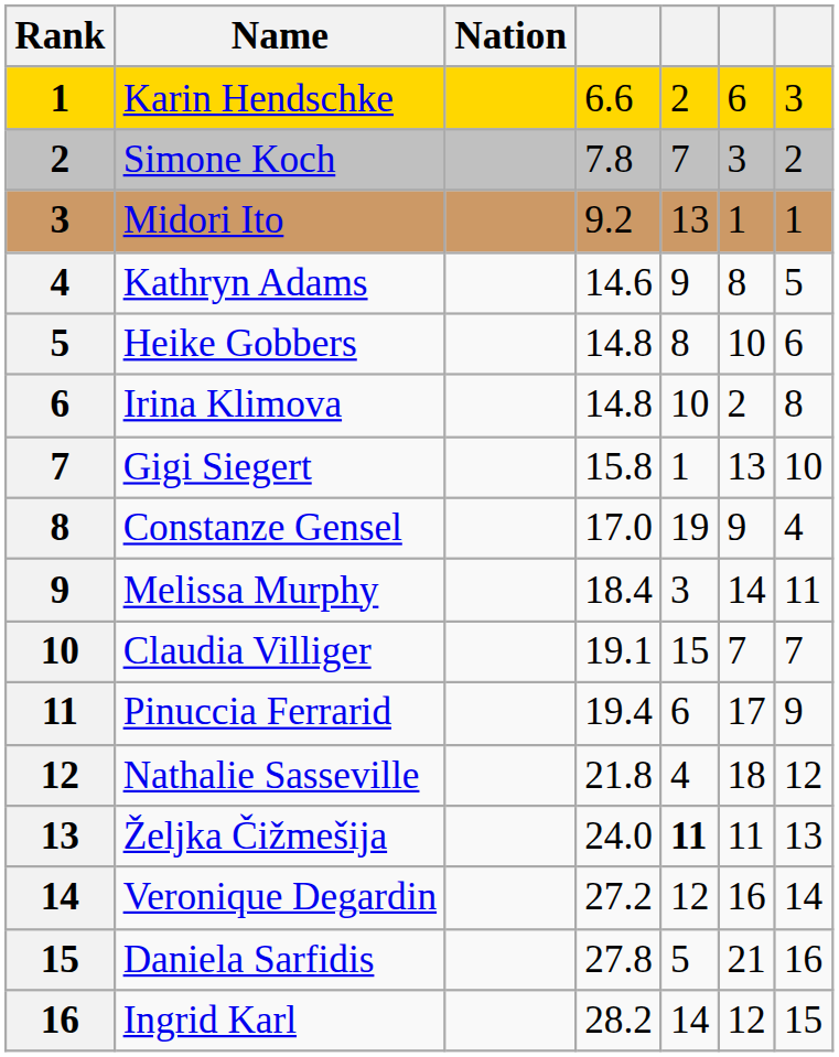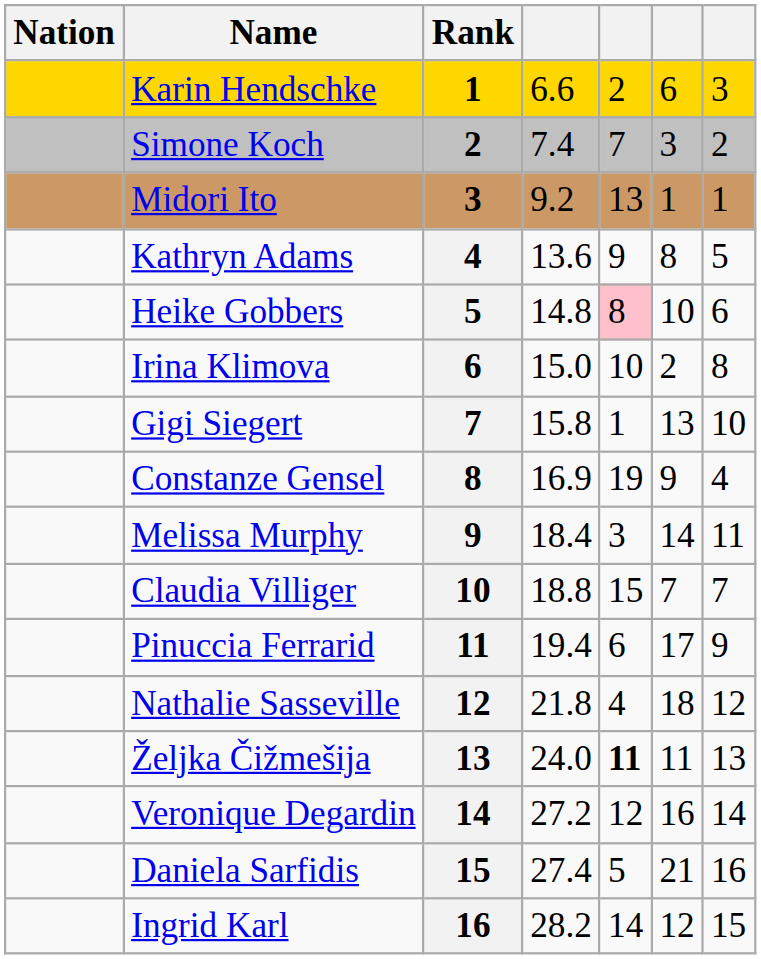columns swapped: Rank <-> Nation
Simone Koch | column 4: 7.8 -> 7.4
Kathryn Adams | column 4: 14.6 -> 13.6
Heike Gobbers | column 5: no background -> pink background
Irina Klimova | column 4: 14.8 -> 15.0
Constanze Gensel | column 4: 17.0 -> 16.9
Claudia Villiger | column 4: 19.1 -> 18.8
Daniela Sarfidis | column 4: 27.8 -> 27.4
